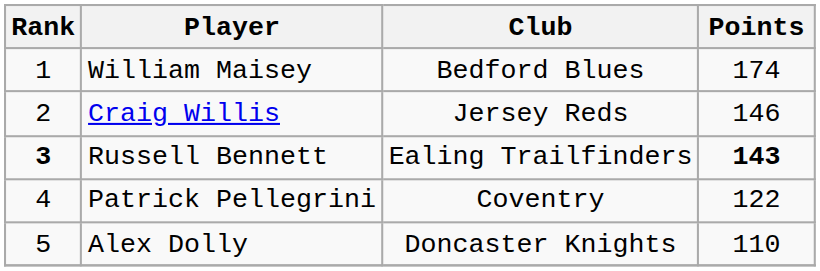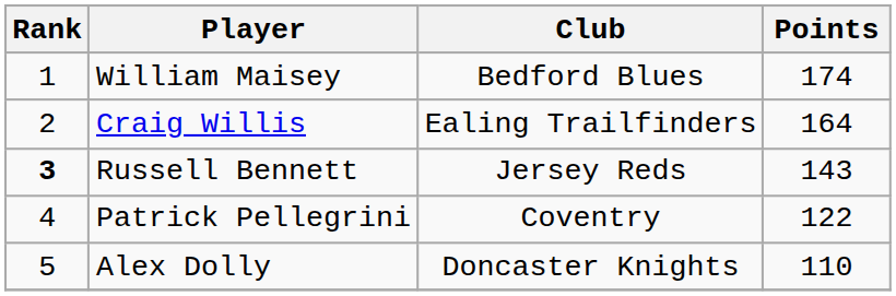Craig Willis | Club: Jersey Reds -> Ealing Trailfinders
Craig Willis | Points: 146 -> 164
Russell Bennett | Club: Ealing Trailfinders -> Jersey Reds
Russell Bennett | Points: bold -> normal
